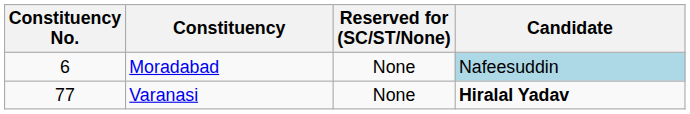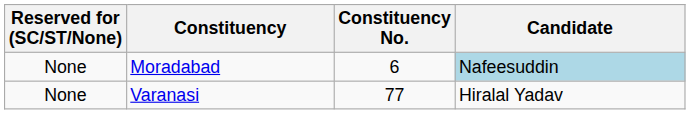columns swapped: Constituency No. <-> Reserved for (SC/ST/None)
Varanasi | Candidate: bold -> normal
